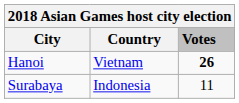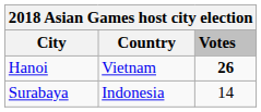Surabaya | Votes: 11 -> 14
